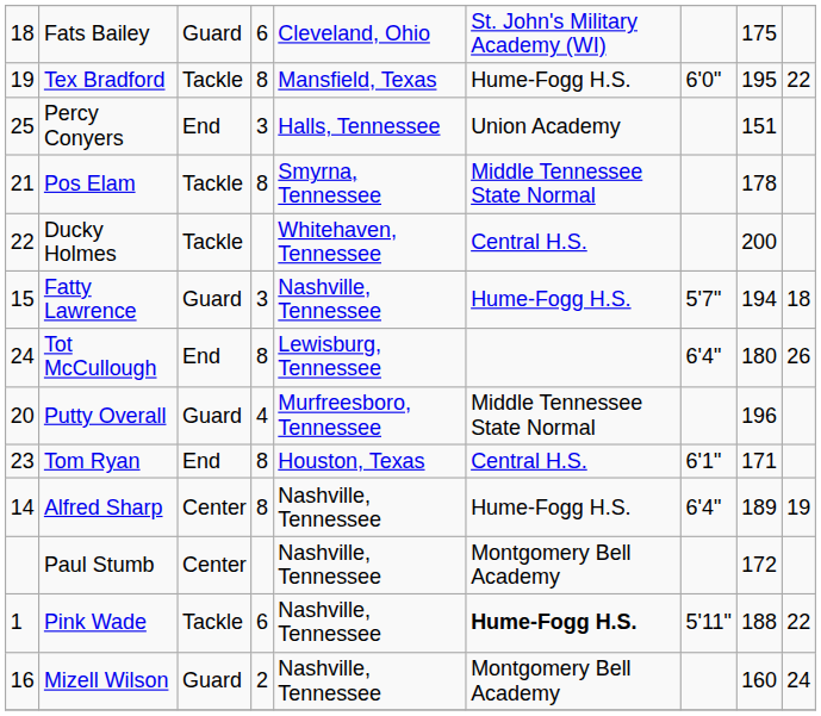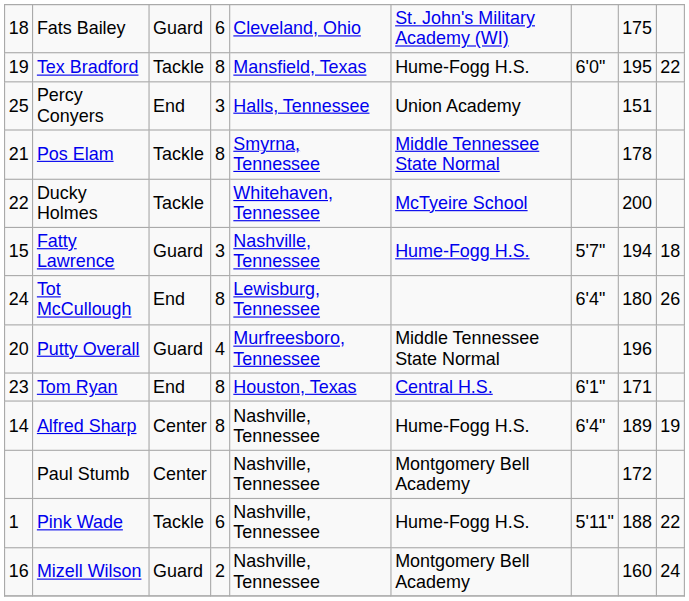Ducky Holmes | column 6: Central H.S. -> McTyeire School
Pink Wade | column 6: bold -> normal
